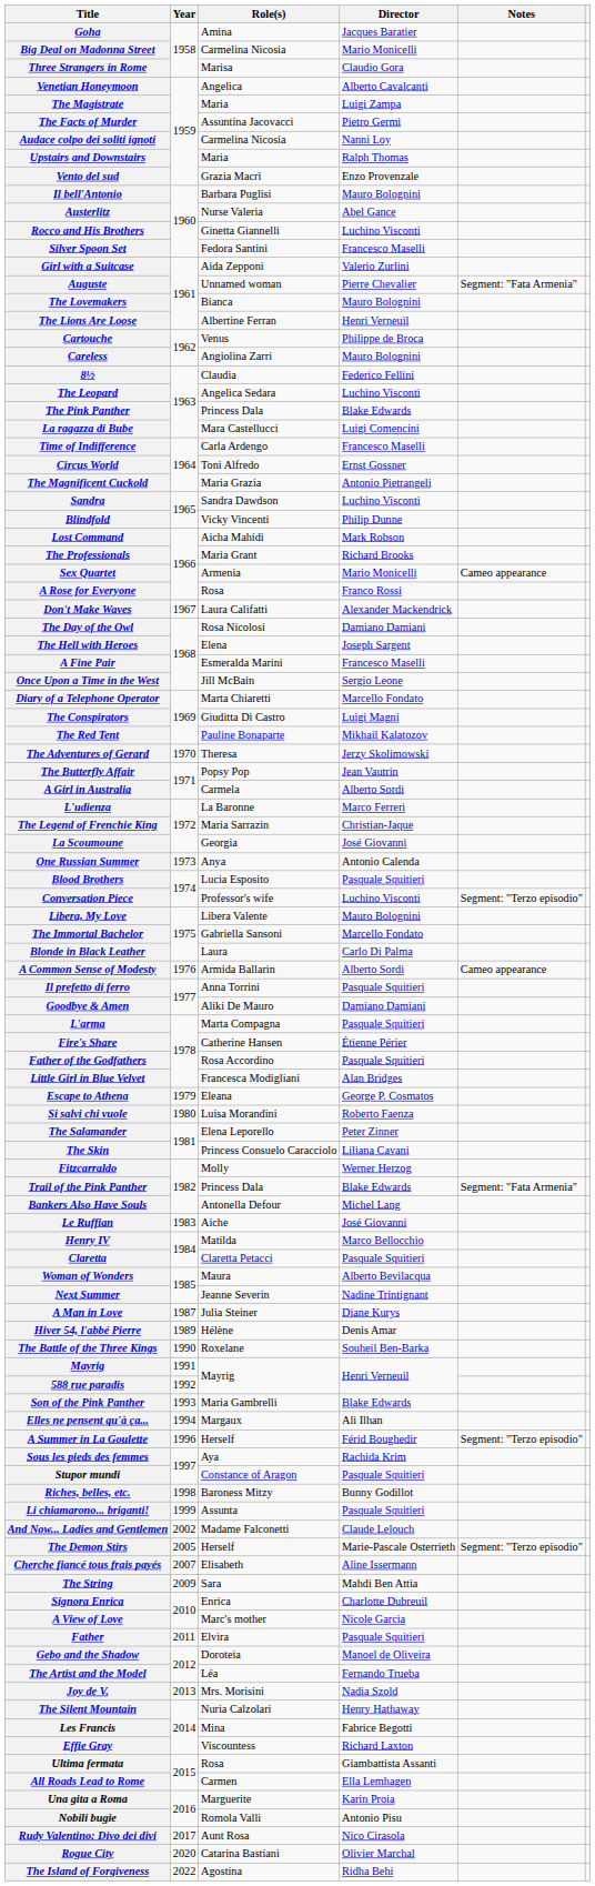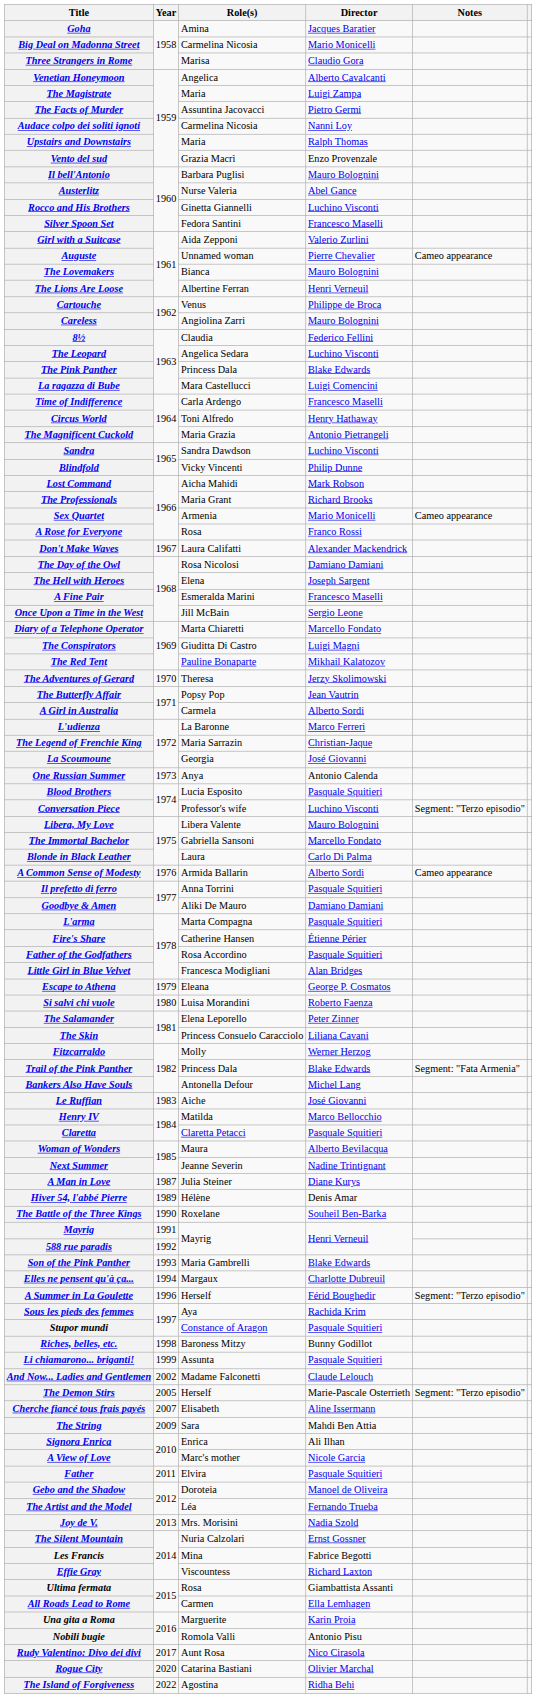Auguste | Notes: Segment: "Fata Armenia" -> Cameo appearance
Circus World | Director: Ernst Gossner -> Henry Hathaway
Elles ne pensent qu'à ça... | Director: Ali Ilhan -> Charlotte Dubreuil
Signora Enrica | Director: Charlotte Dubreuil -> Ali Ilhan
The Silent Mountain | Director: Henry Hathaway -> Ernst Gossner
